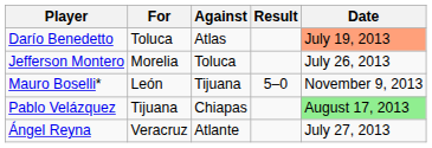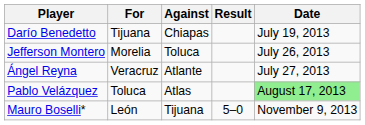Darío Benedetto | For: Toluca -> Tijuana
Darío Benedetto | Against: Atlas -> Chiapas
Darío Benedetto | Date: lightsalmon background -> no background
rows swapped: Ángel Reyna <-> Mauro Boselli*
Pablo Velázquez | For: Tijuana -> Toluca
Pablo Velázquez | Against: Chiapas -> Atlas
